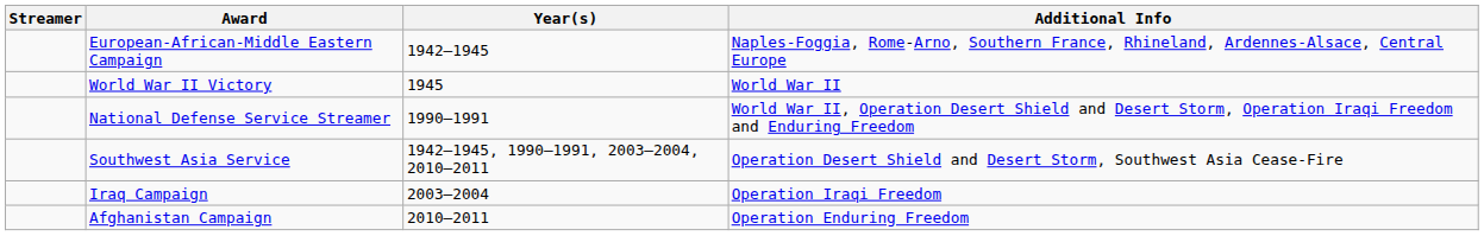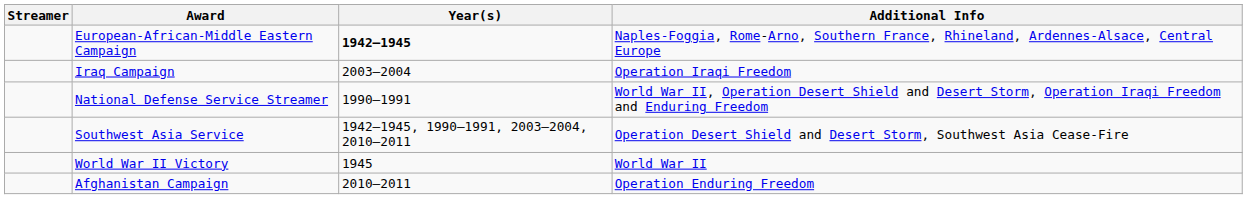European-African-Middle Eastern Campaign | Year(s): normal -> bold
rows swapped: World War II Victory <-> Iraq Campaign
